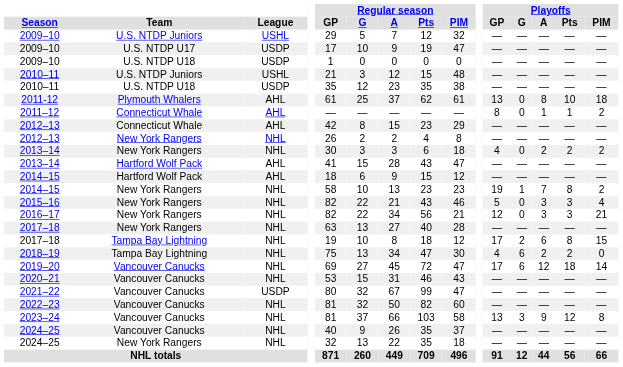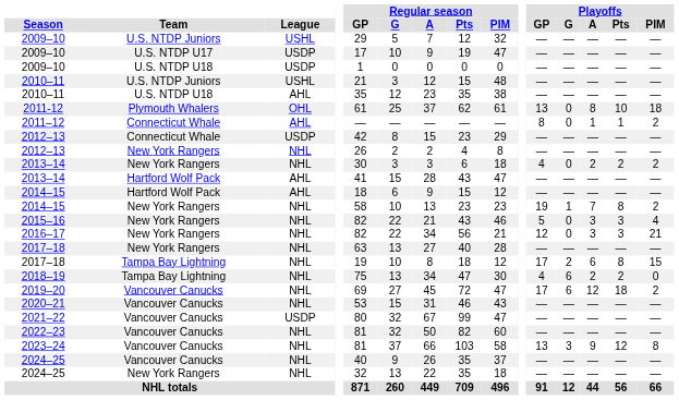2010–11 / U.S. NTDP U18 | League: USDP -> AHL
2011-12 | League: AHL -> OHL
2012–13 / Connecticut Whale | League: AHL -> USDP
2019–20 | Playoffs / PIM: 14 -> 2
